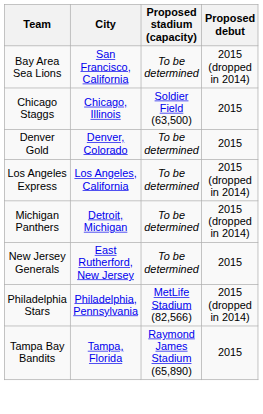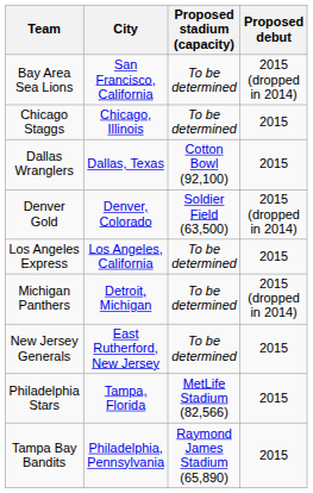Chicago Staggs | Proposed stadium (capacity): Soldier Field (63,500) -> To be determined
+ row: Dallas Wranglers | Dallas, Texas | Cotton Bowl (92,100) | 2015
Denver Gold | Proposed stadium (capacity): To be determined -> Soldier Field (63,500)
Denver Gold | Proposed debut: 2015 -> 2015 (dropped in 2014)
Los Angeles Express | Proposed debut: 2015 (dropped in 2014) -> 2015
Philadelphia Stars | City: Philadelphia, Pennsylvania -> Tampa, Florida
Philadelphia Stars | Proposed debut: 2015 (dropped in 2014) -> 2015
Tampa Bay Bandits | City: Tampa, Florida -> Philadelphia, Pennsylvania
